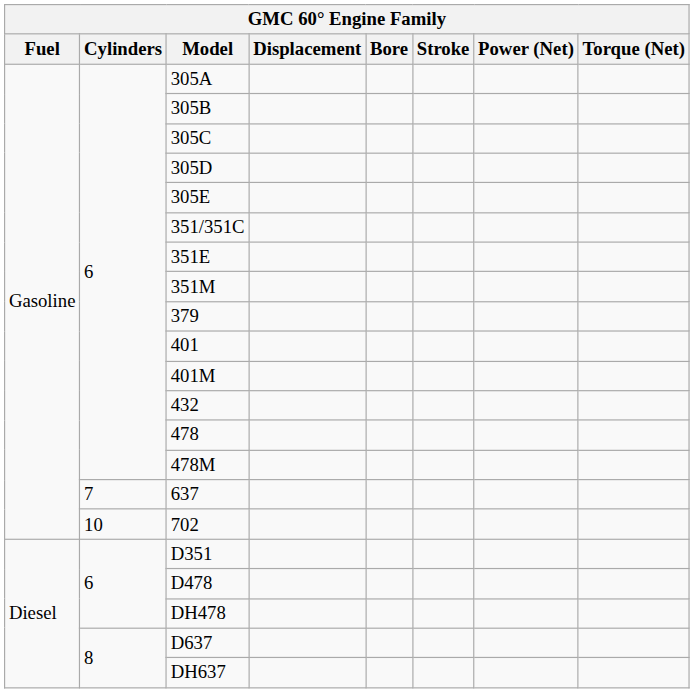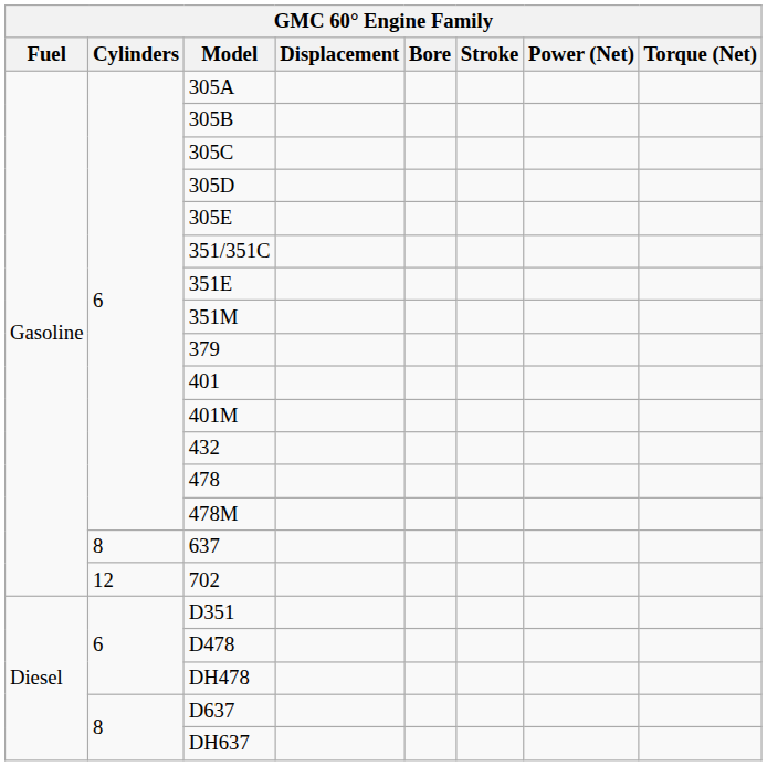637 | Cylinders: 7 -> 8
702 | Cylinders: 10 -> 12
